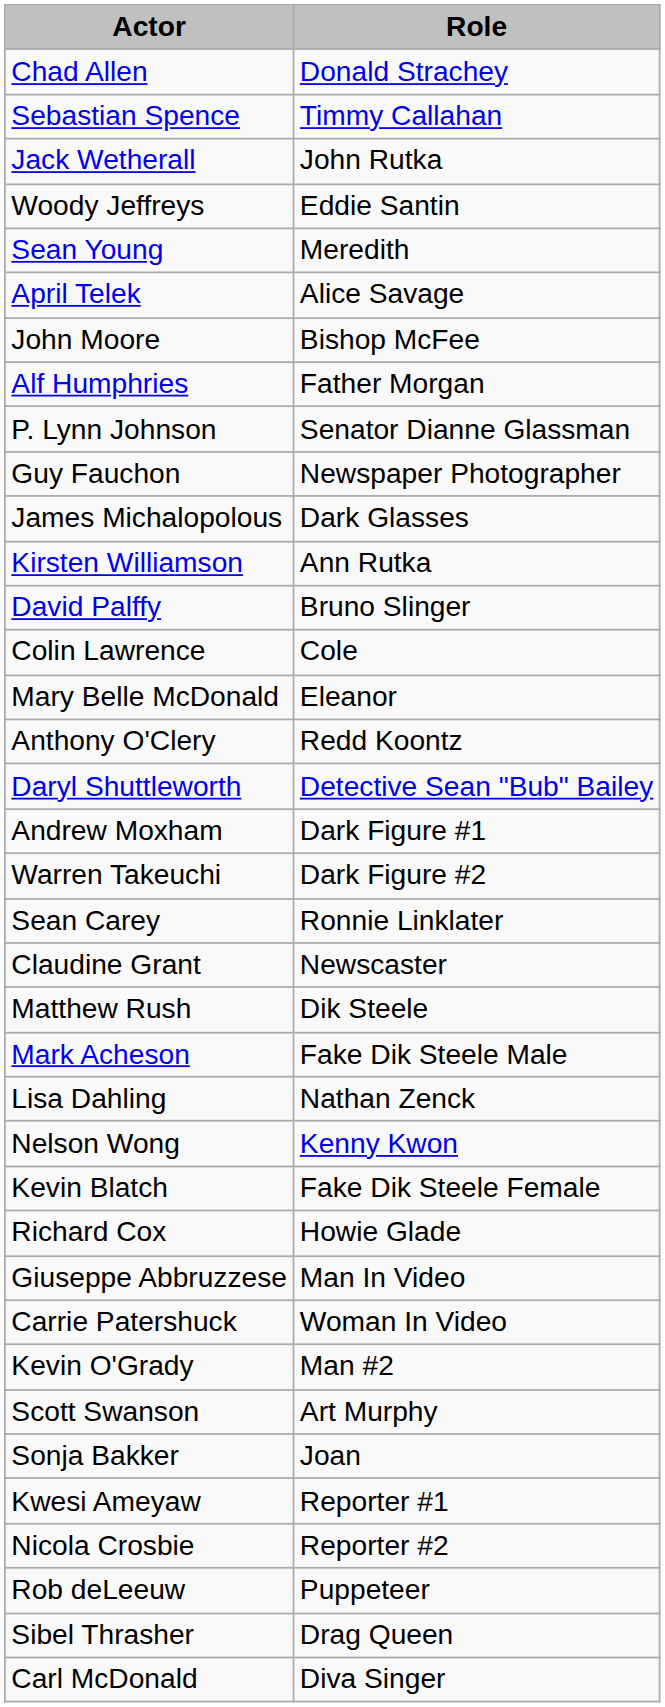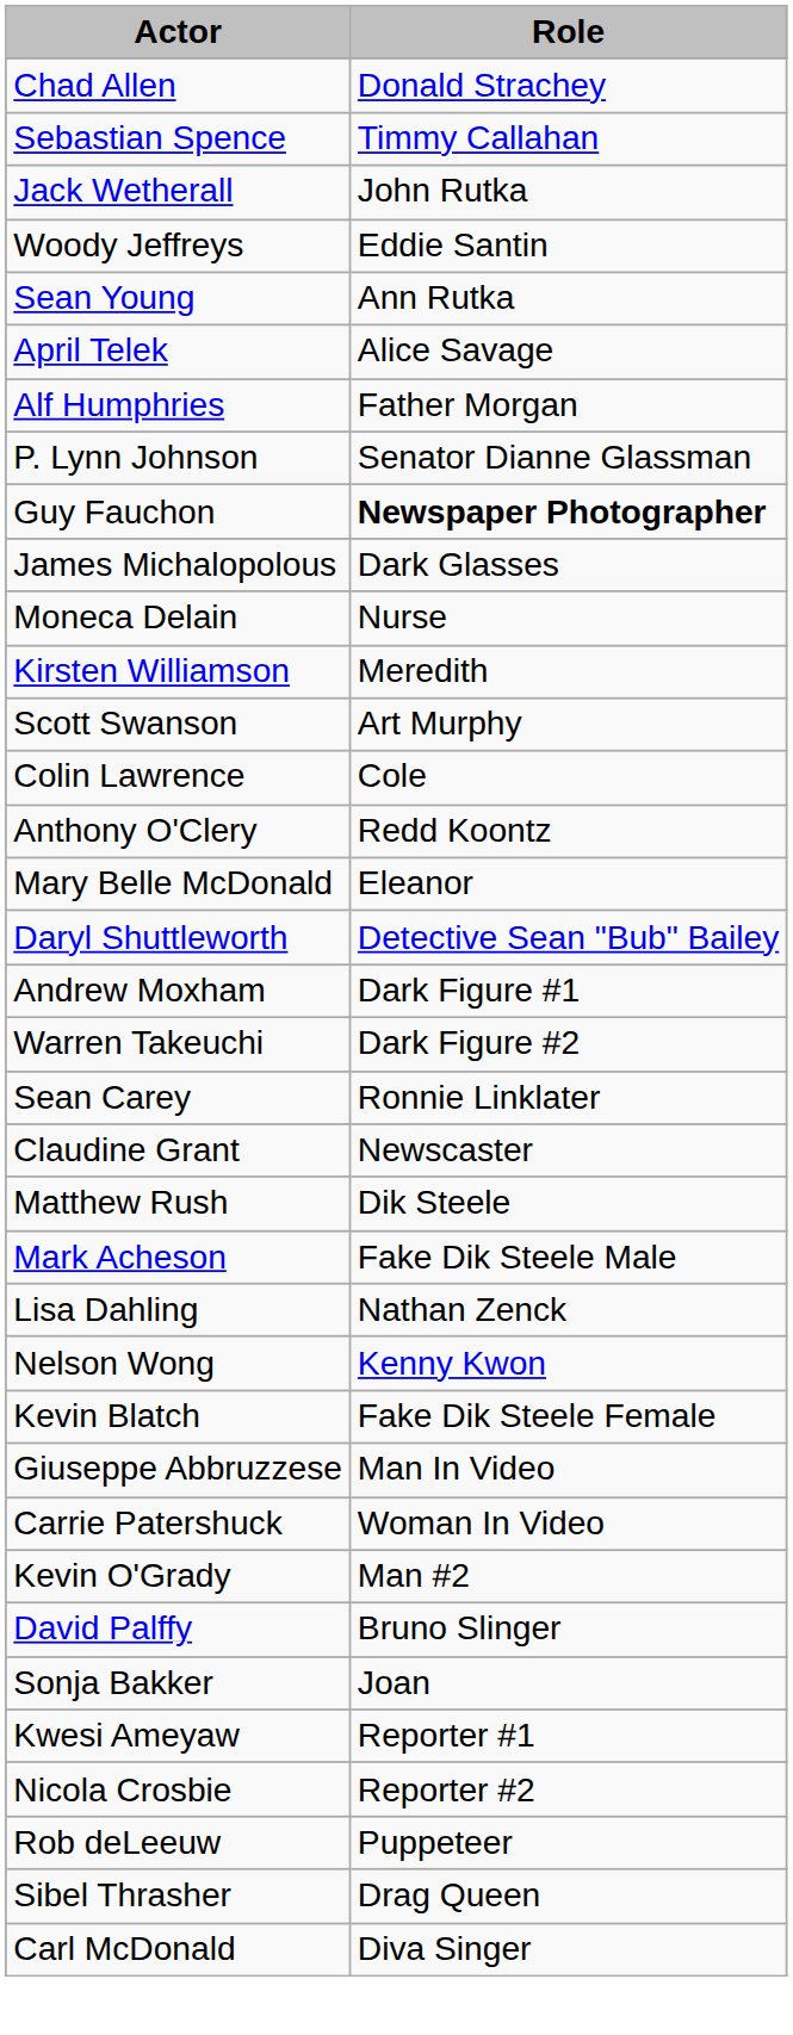Sean Young | Role: Meredith -> Ann Rutka
- row: John Moore | Bishop McFee
Guy Fauchon | Role: normal -> bold
+ row: Moneca Delain | Nurse
Kirsten Williamson | Role: Ann Rutka -> Meredith
rows swapped: David Palffy <-> Scott Swanson
rows swapped: Mary Belle McDonald <-> Anthony O'Clery
- row: Richard Cox | Howie Glade
